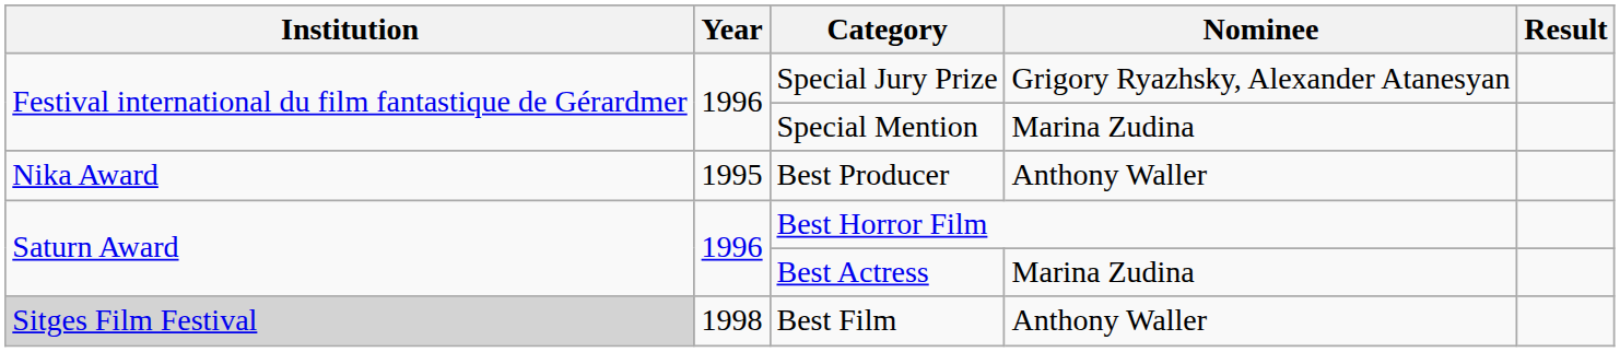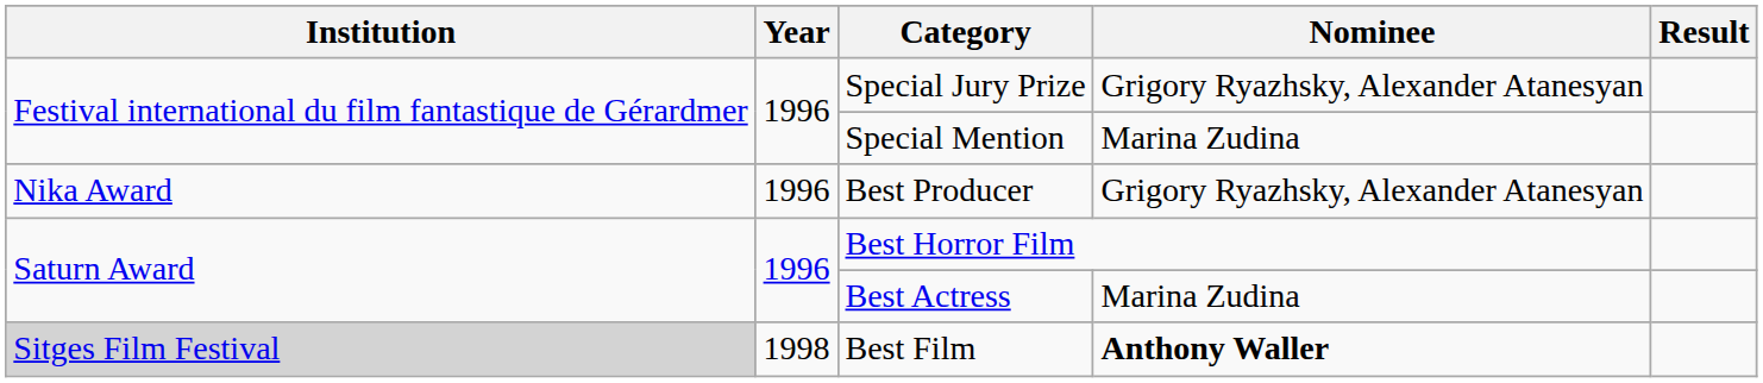Best Producer | Year: 1995 -> 1996
Best Producer | Nominee: Anthony Waller -> Grigory Ryazhsky, Alexander Atanesyan
Best Film | Nominee: normal -> bold
